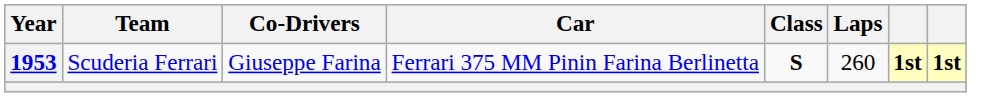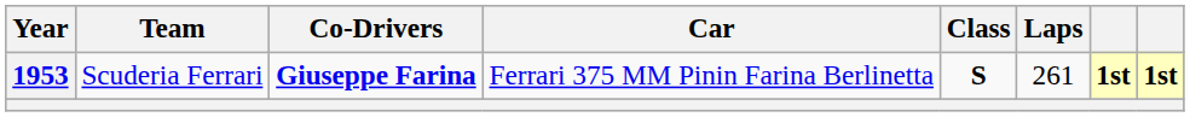1953 | Co-Drivers: normal -> bold
1953 | Laps: 260 -> 261
